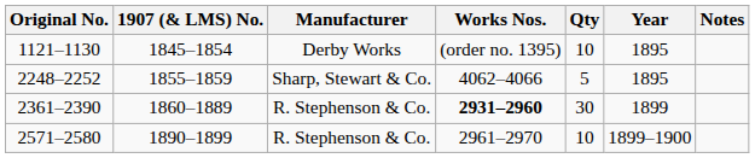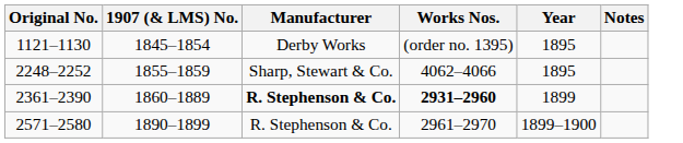- column: Qty | 10 | 5 | 30 | 10
2361–2390 | Manufacturer: normal -> bold
